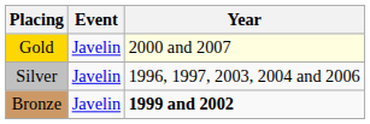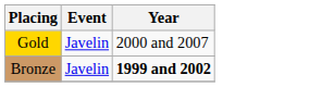Gold | Year: lightyellow background -> no background
- row: Silver | Javelin | 1996, 1997, 2003, 2004 and 2006
